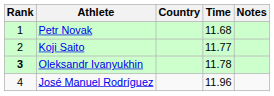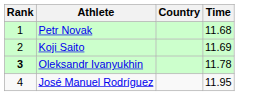- column: Notes
Koji Saito | Time: 11.77 -> 11.69
José Manuel Rodríguez | Time: 11.96 -> 11.95
